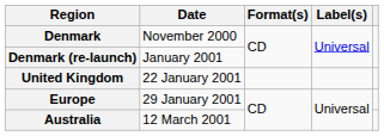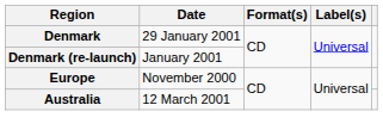Denmark | Date: November 2000 -> 29 January 2001
- row: United Kingdom | 22 January 2001
Europe | Date: 29 January 2001 -> November 2000
